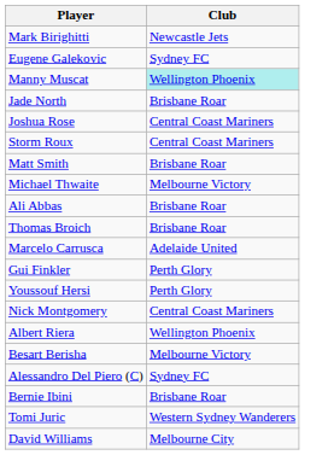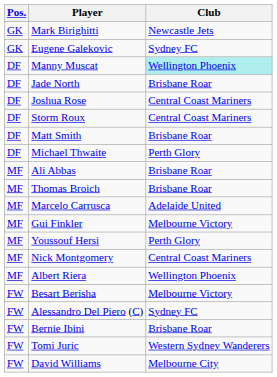+ column: Pos. | GK | GK | DF | DF | DF | DF | DF | DF | MF | MF | MF | MF | MF | MF | MF | FW | FW | FW | FW | FW
Michael Thwaite | Club: Melbourne Victory -> Perth Glory
Gui Finkler | Club: Perth Glory -> Melbourne Victory
